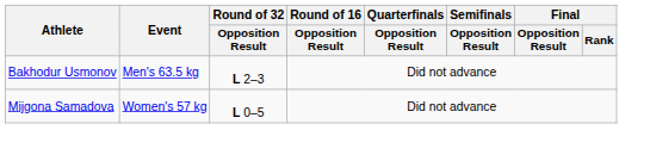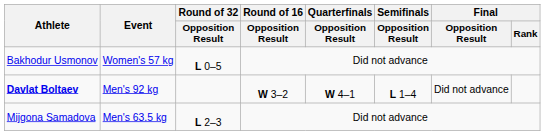Bakhodur Usmonov | Event: Men's 63.5 kg -> Women's 57 kg
Bakhodur Usmonov | Round of 32 / Opposition Result: L 2–3 -> L 0–5
+ row: Davlat Boltaev | Men's 92 kg | W 3–2 | W 4–1 | L 1–4 | Did not advance
Mijgona Samadova | Event: Women's 57 kg -> Men's 63.5 kg
Mijgona Samadova | Round of 32 / Opposition Result: L 0–5 -> L 2–3
